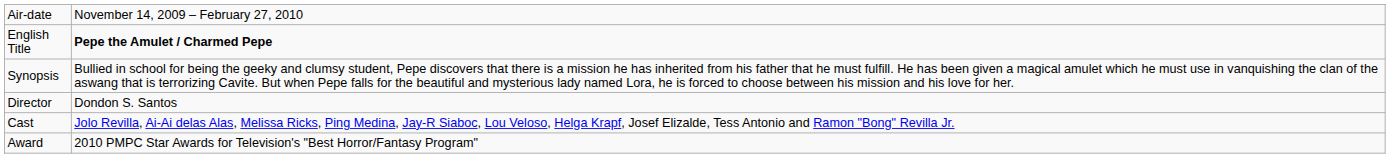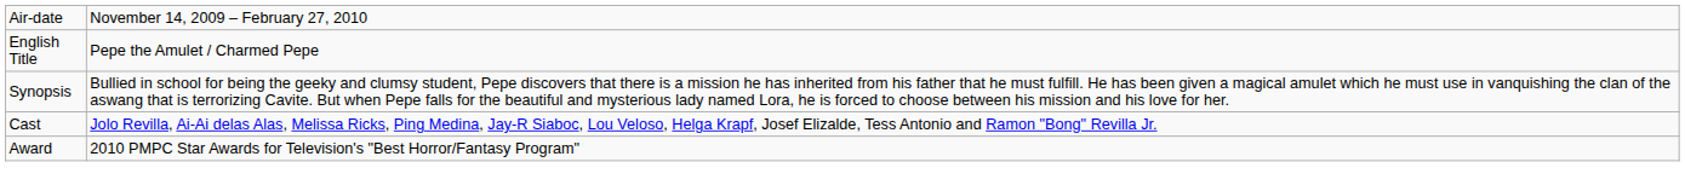English Title | column 2: bold -> normal
- row: Director | Dondon S. Santos
